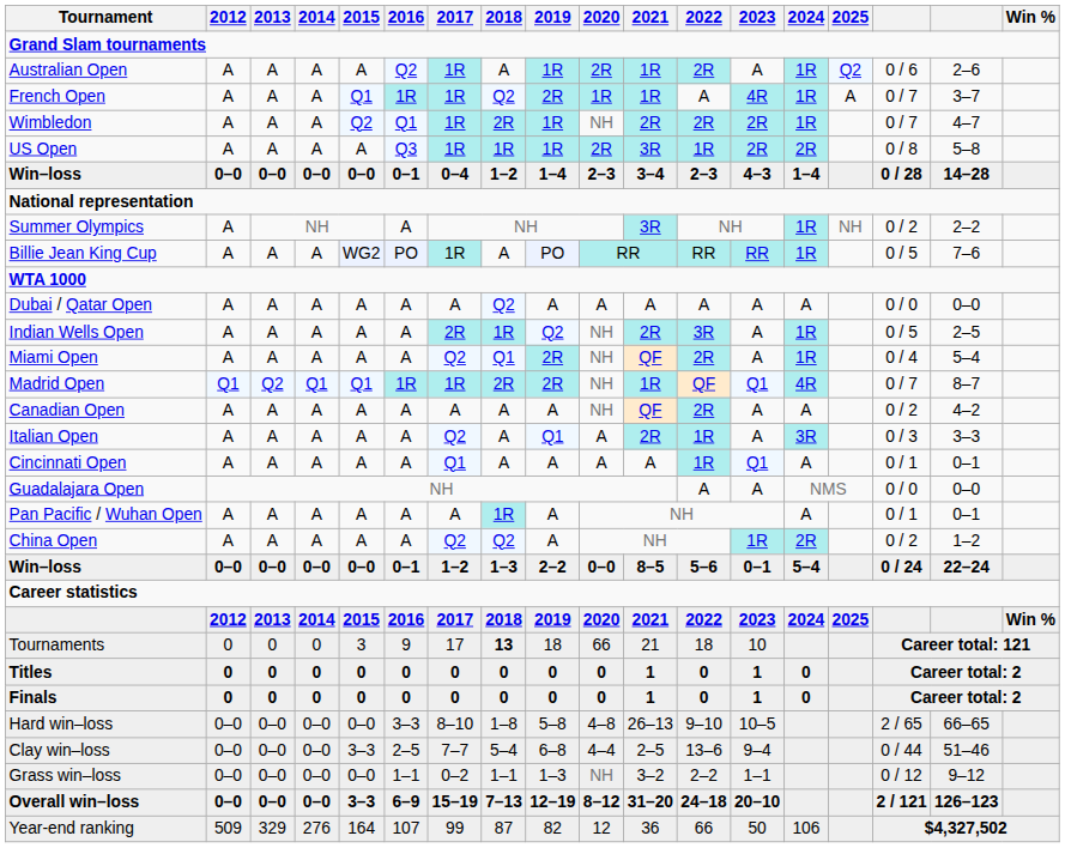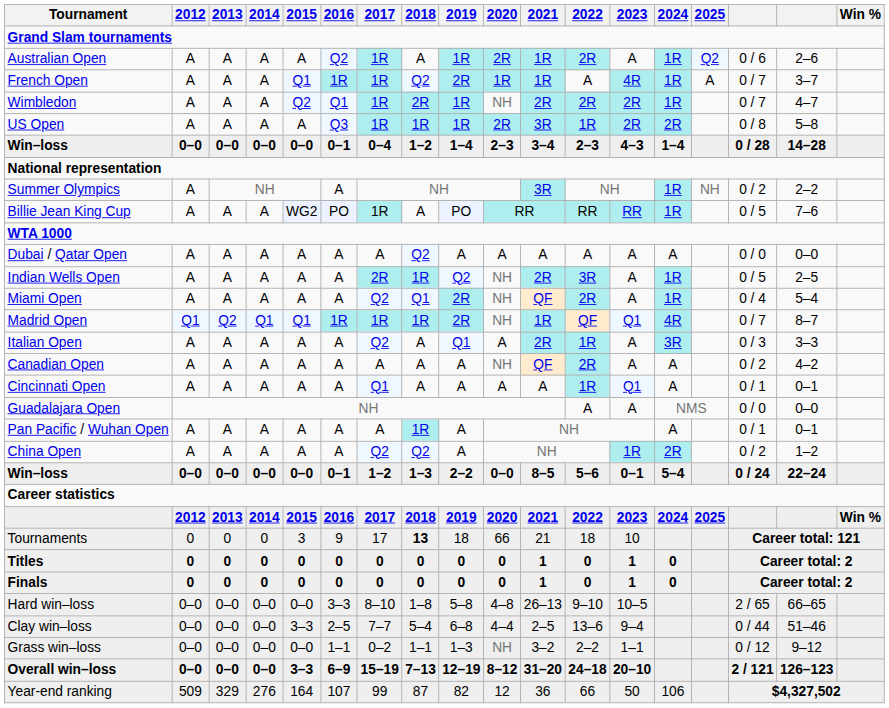Madrid Open | 2018: 2R -> 1R
rows swapped: Italian Open <-> Canadian Open
